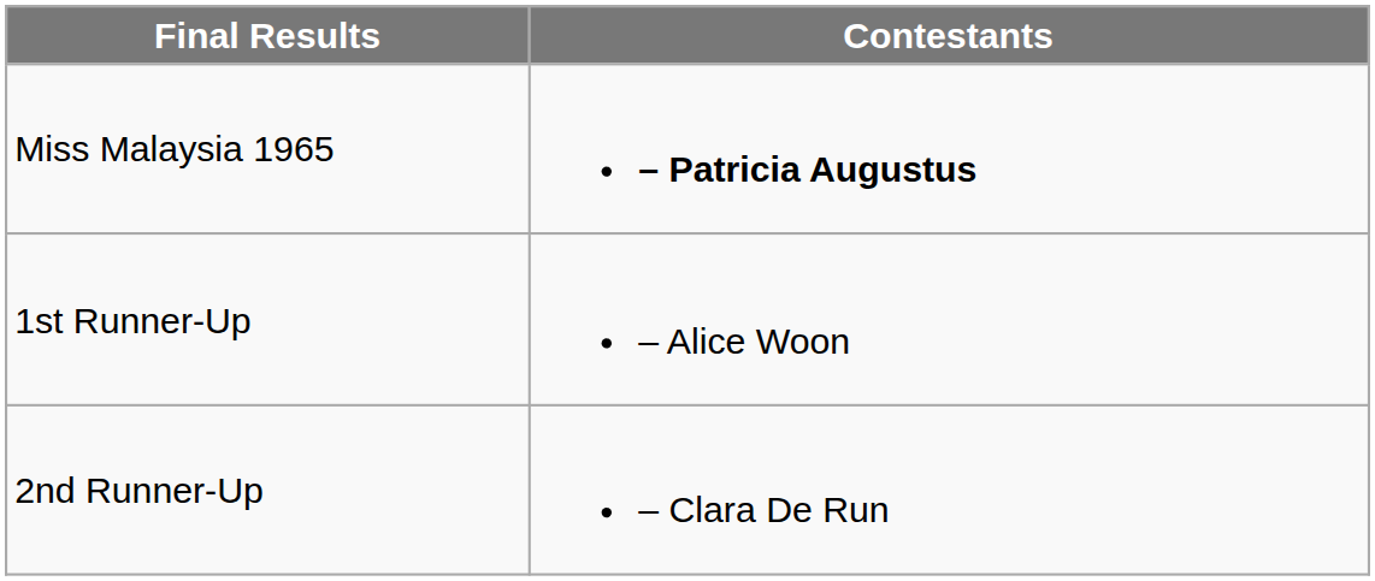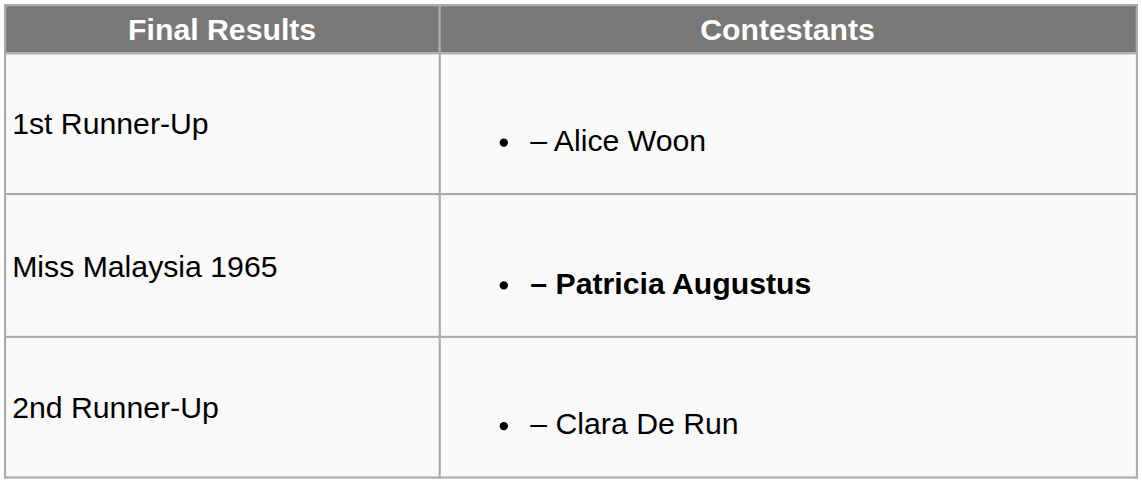rows swapped: Miss Malaysia 1965 <-> 1st Runner-Up
